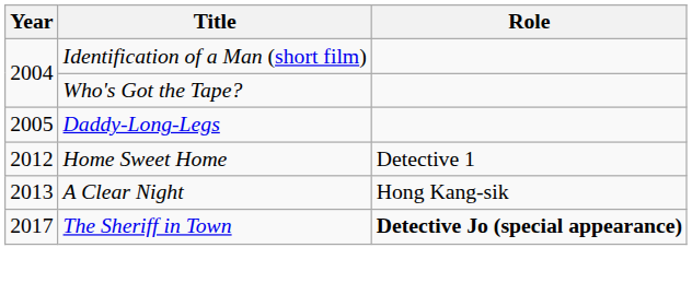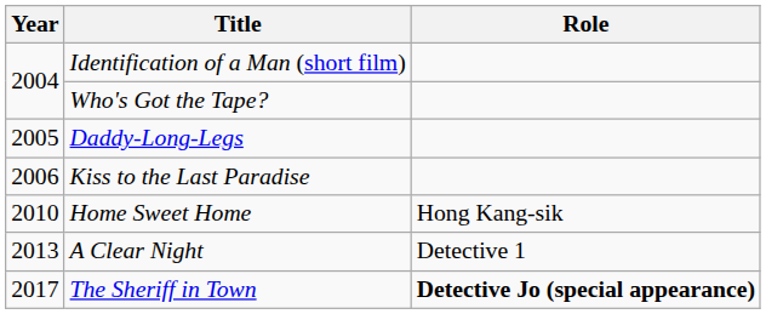+ row: 2006 | Kiss to the Last Paradise
Home Sweet Home | Year: 2012 -> 2010
Home Sweet Home | Role: Detective 1 -> Hong Kang-sik
A Clear Night | Role: Hong Kang-sik -> Detective 1
